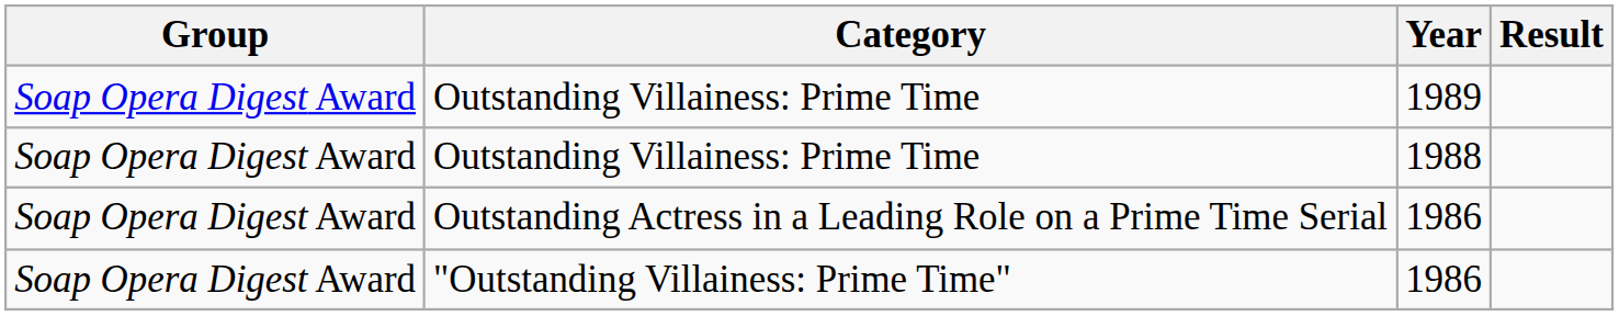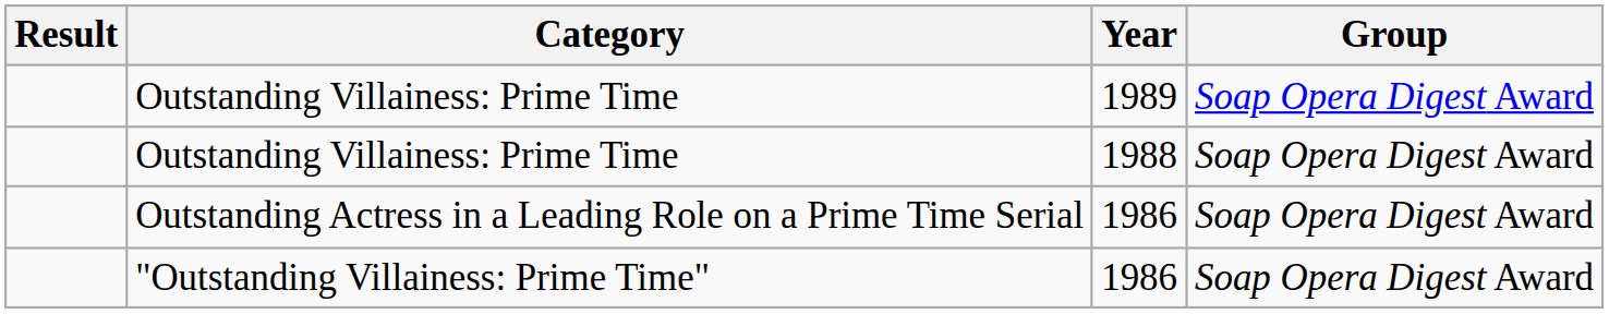columns swapped: Group <-> Result
